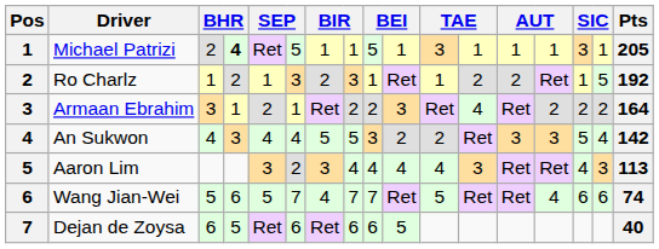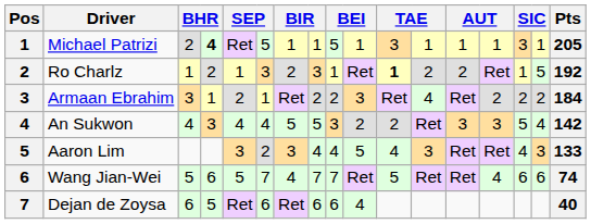Ro Charlz | column 11: normal -> bold
Armaan Ebrahim | Pts: 164 -> 184
Aaron Lim | column 10: 4 -> 5
Aaron Lim | Pts: 113 -> 133
Dejan de Zoysa | column 10: 5 -> 4
